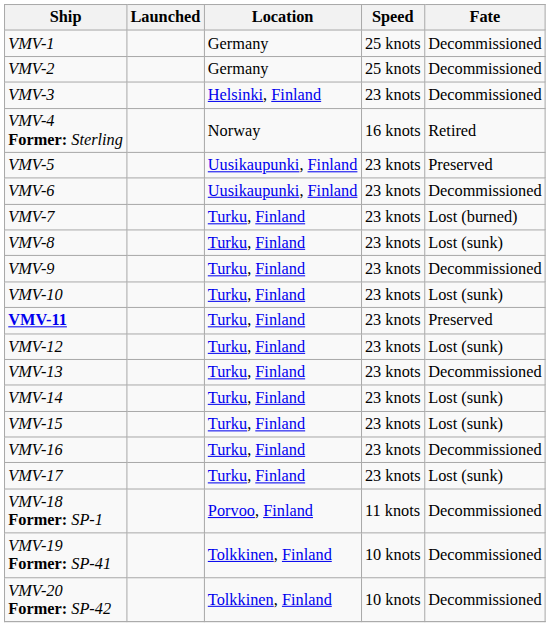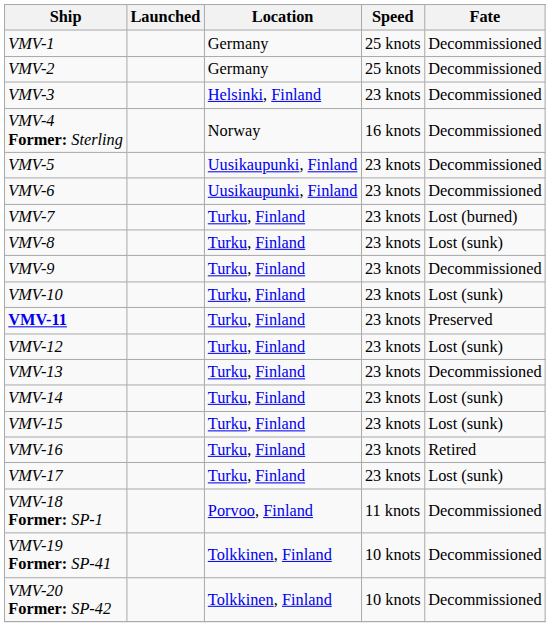VMV-4 Former: Sterling | Fate: Retired -> Decommissioned
VMV-5 | Fate: Preserved -> Decommissioned
VMV-16 | Fate: Decommissioned -> Retired
